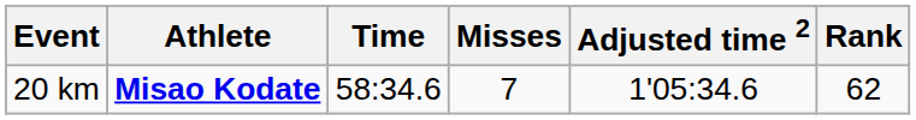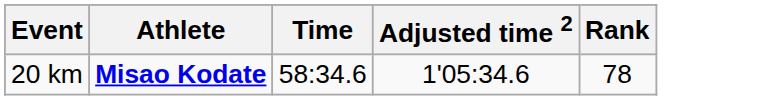- column: Misses | 7
20 km | Rank: 62 -> 78
